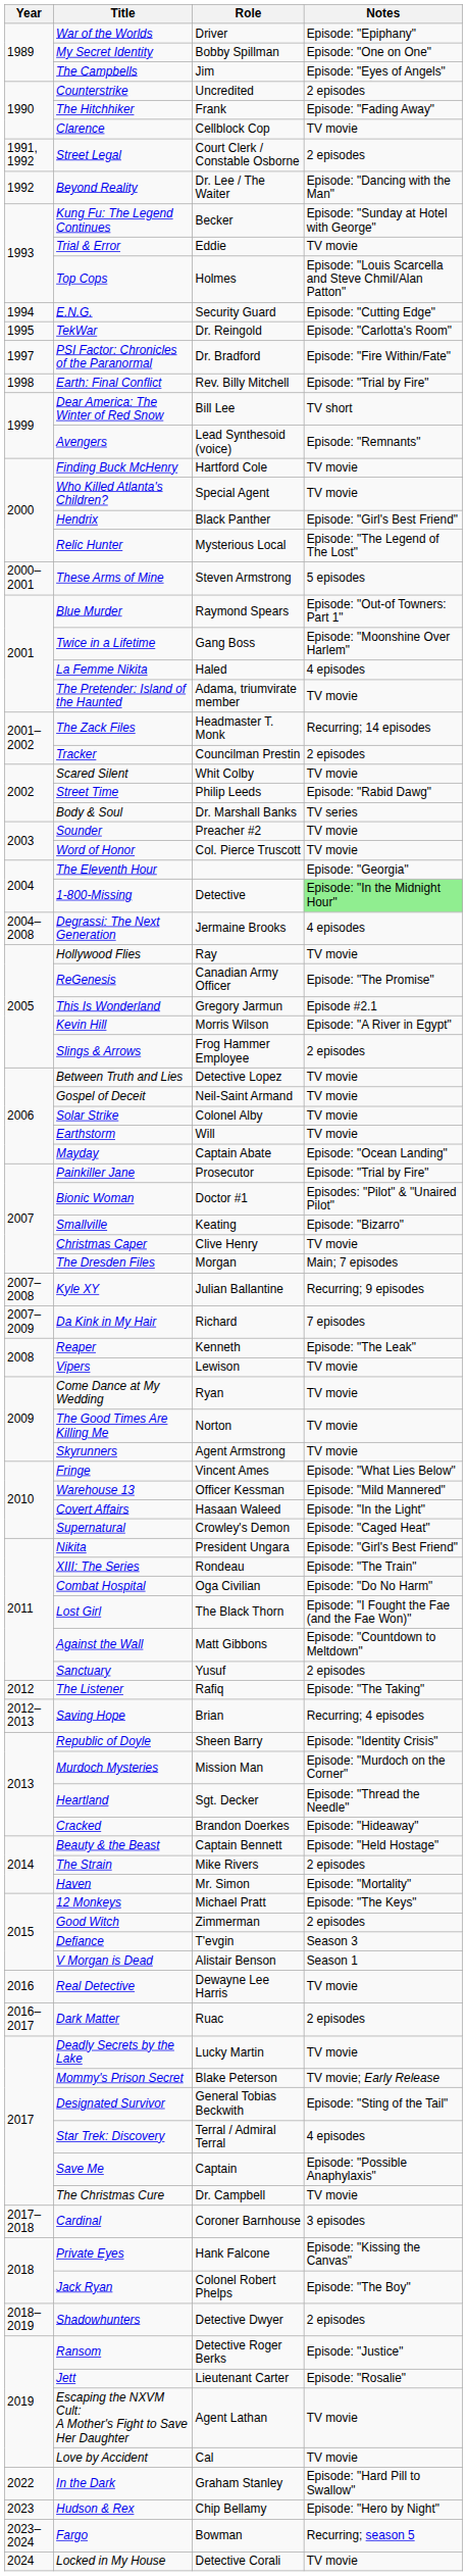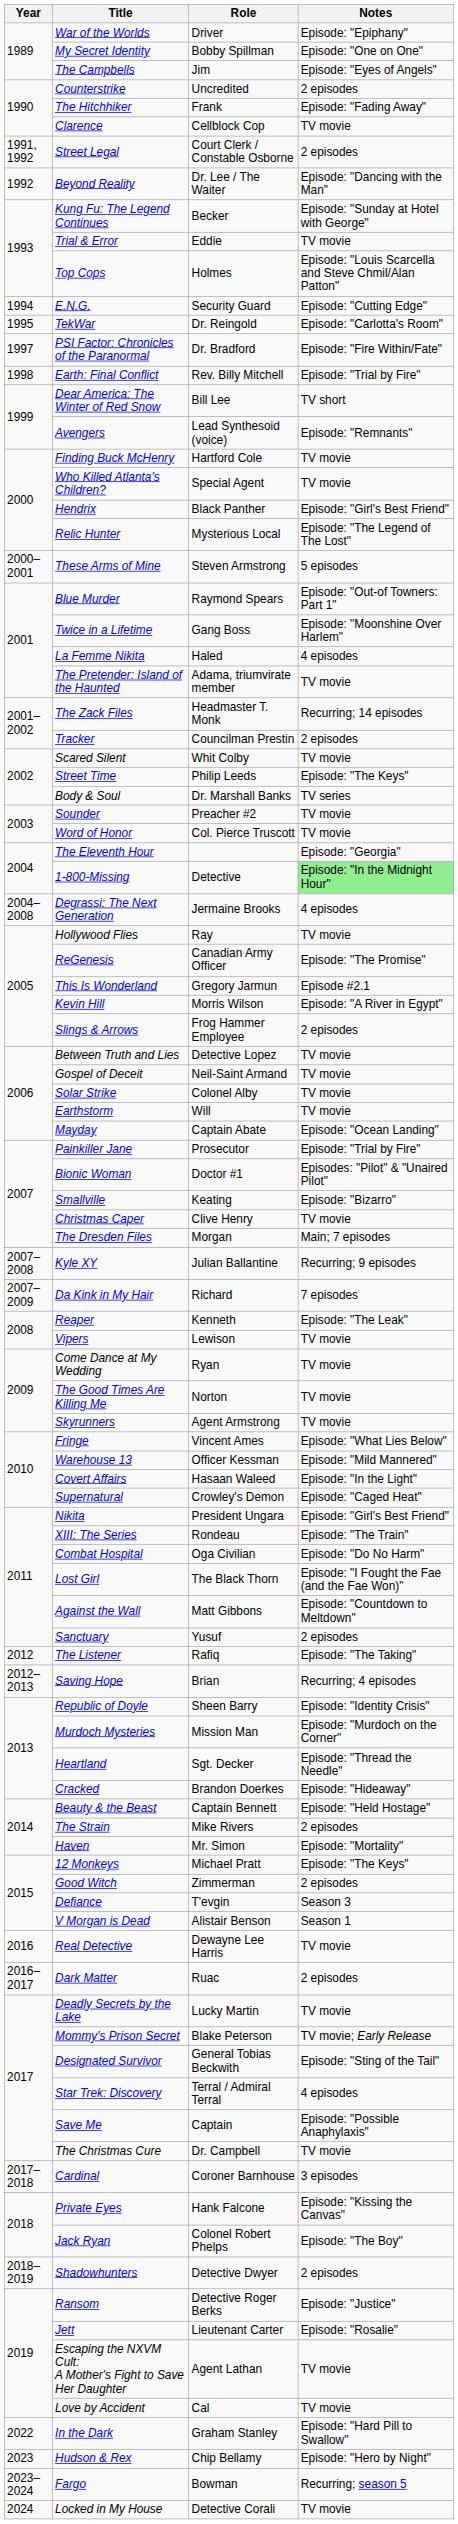Street Time | Notes: Episode: "Rabid Dawg" -> Episode: "The Keys"
